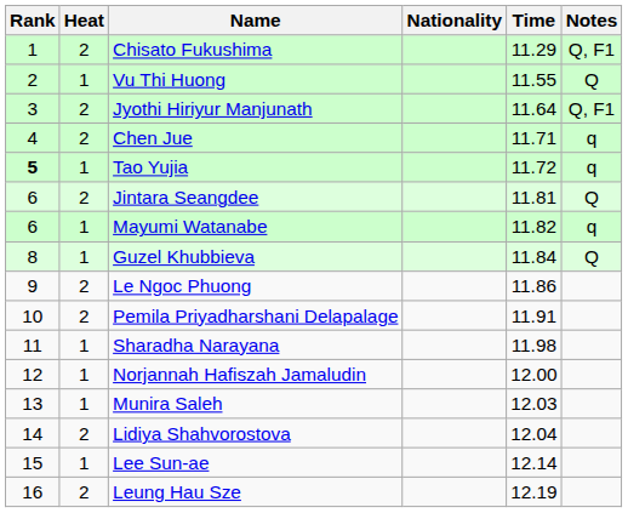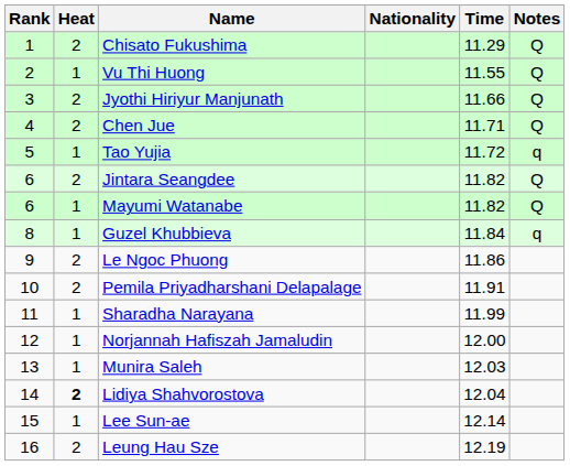Chisato Fukushima | Notes: Q, F1 -> Q
Jyothi Hiriyur Manjunath | Time: 11.64 -> 11.66
Jyothi Hiriyur Manjunath | Notes: Q, F1 -> Q
Chen Jue | Notes: q -> Q
Tao Yujia | Rank: bold -> normal
Jintara Seangdee | Time: 11.81 -> 11.82
Mayumi Watanabe | Notes: q -> Q
Guzel Khubbieva | Notes: Q -> q
Sharadha Narayana | Time: 11.98 -> 11.99
Lidiya Shahvorostova | Heat: normal -> bold
